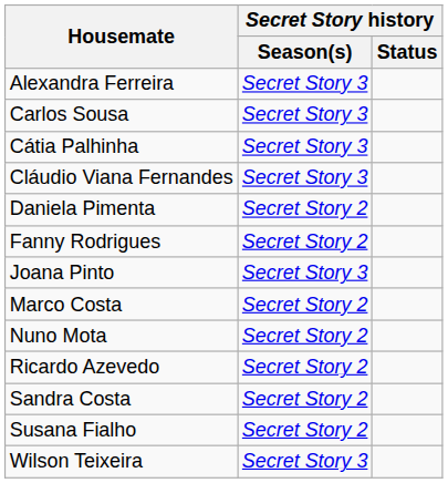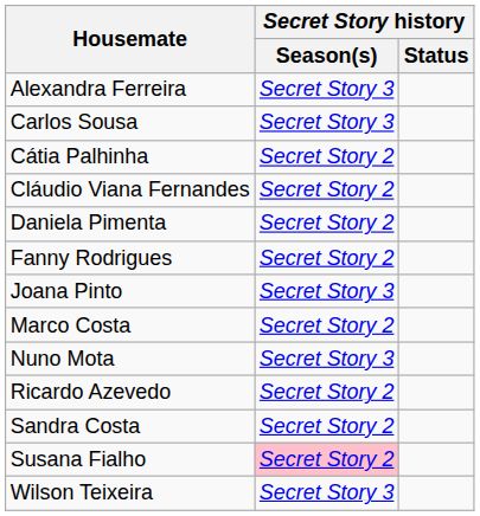Cátia Palhinha | Secret Story history / Season(s): Secret Story 3 -> Secret Story 2
Cláudio Viana Fernandes | Secret Story history / Season(s): Secret Story 3 -> Secret Story 2
Nuno Mota | Secret Story history / Season(s): Secret Story 2 -> Secret Story 3
Susana Fialho | Secret Story history / Season(s): no background -> pink background
